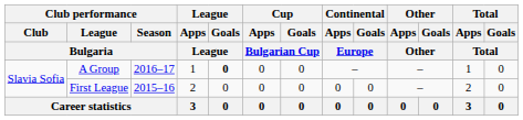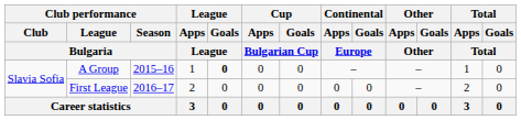A Group | Club performance / Season / Bulgaria: 2016–17 -> 2015–16
First League | Club performance / Season / Bulgaria: 2015–16 -> 2016–17
